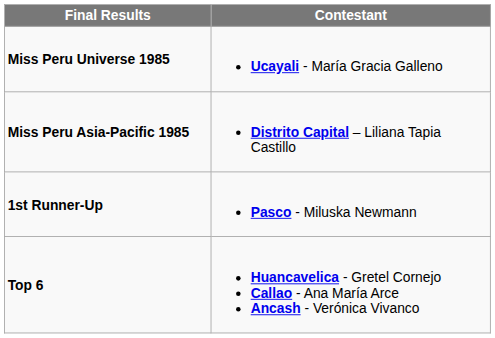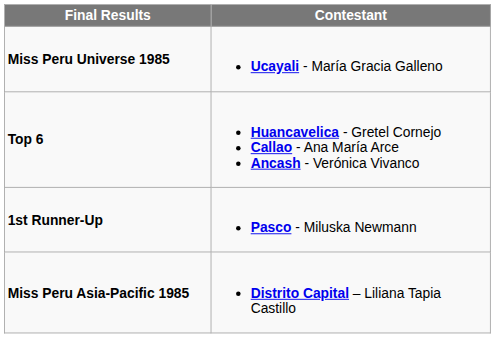rows swapped: Miss Peru Asia-Pacific 1985 <-> Top 6
